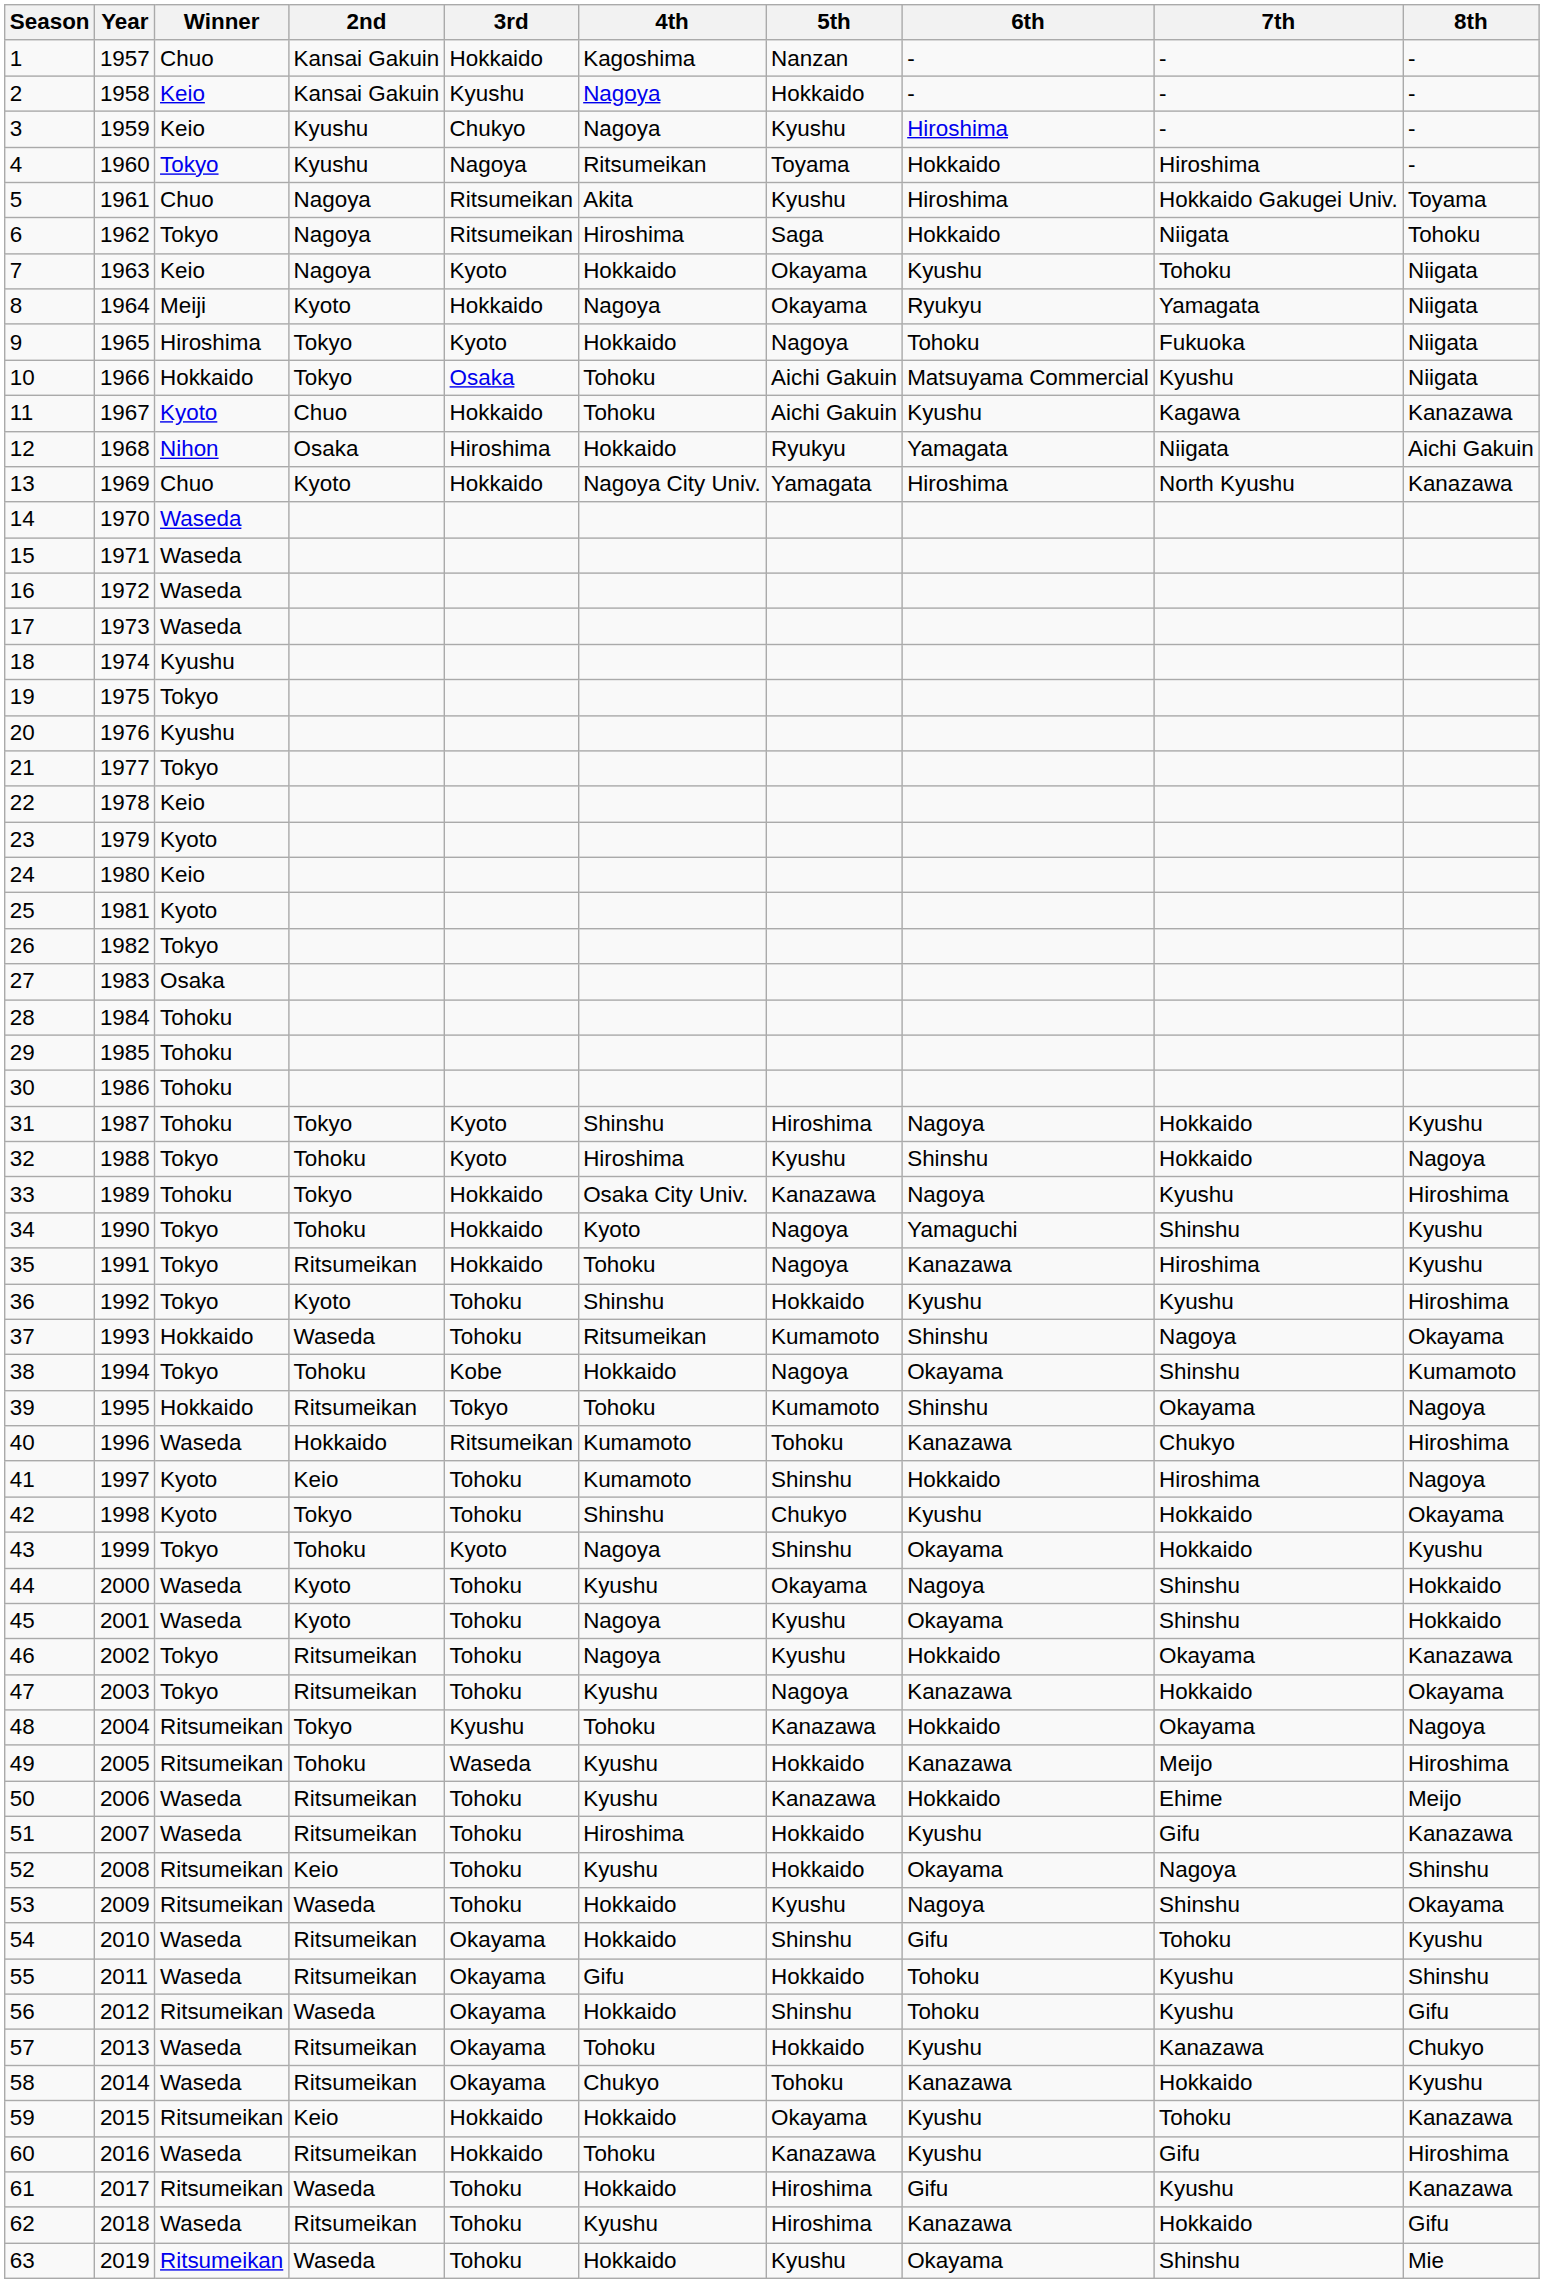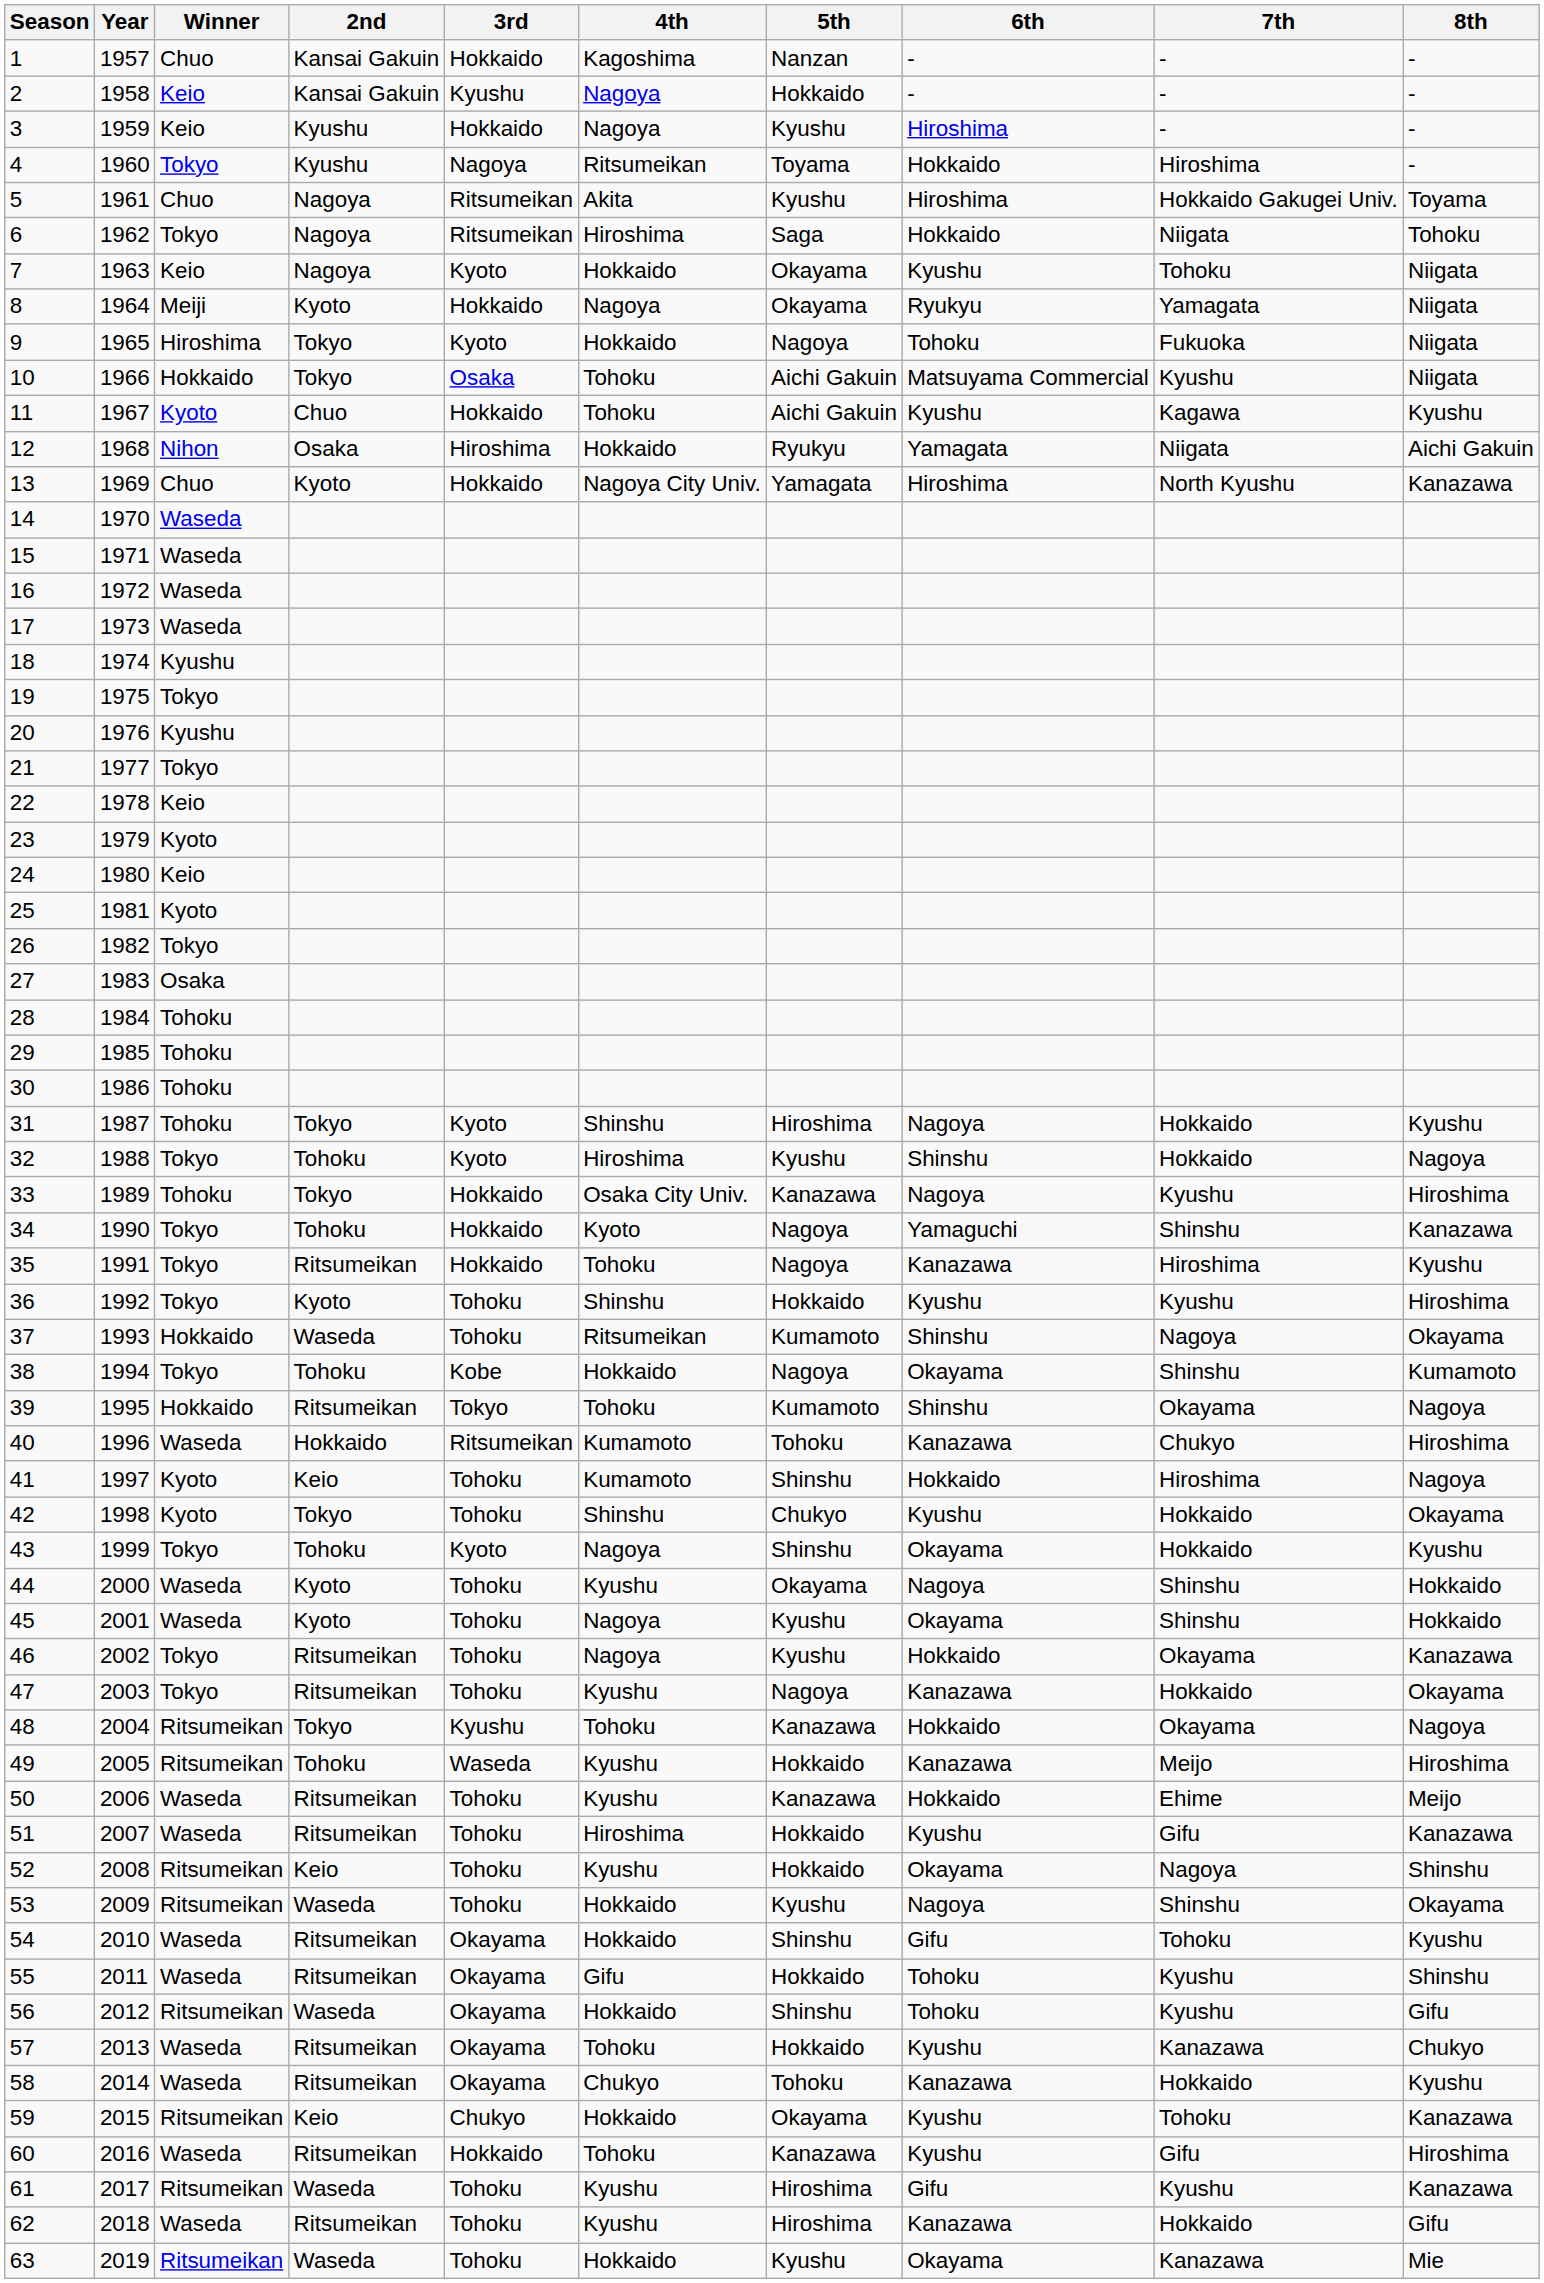3 | 3rd: Chukyo -> Hokkaido
11 | 8th: Kanazawa -> Kyushu
34 | 8th: Kyushu -> Kanazawa
59 | 3rd: Hokkaido -> Chukyo
61 | 4th: Hokkaido -> Kyushu
63 | 7th: Shinshu -> Kanazawa
